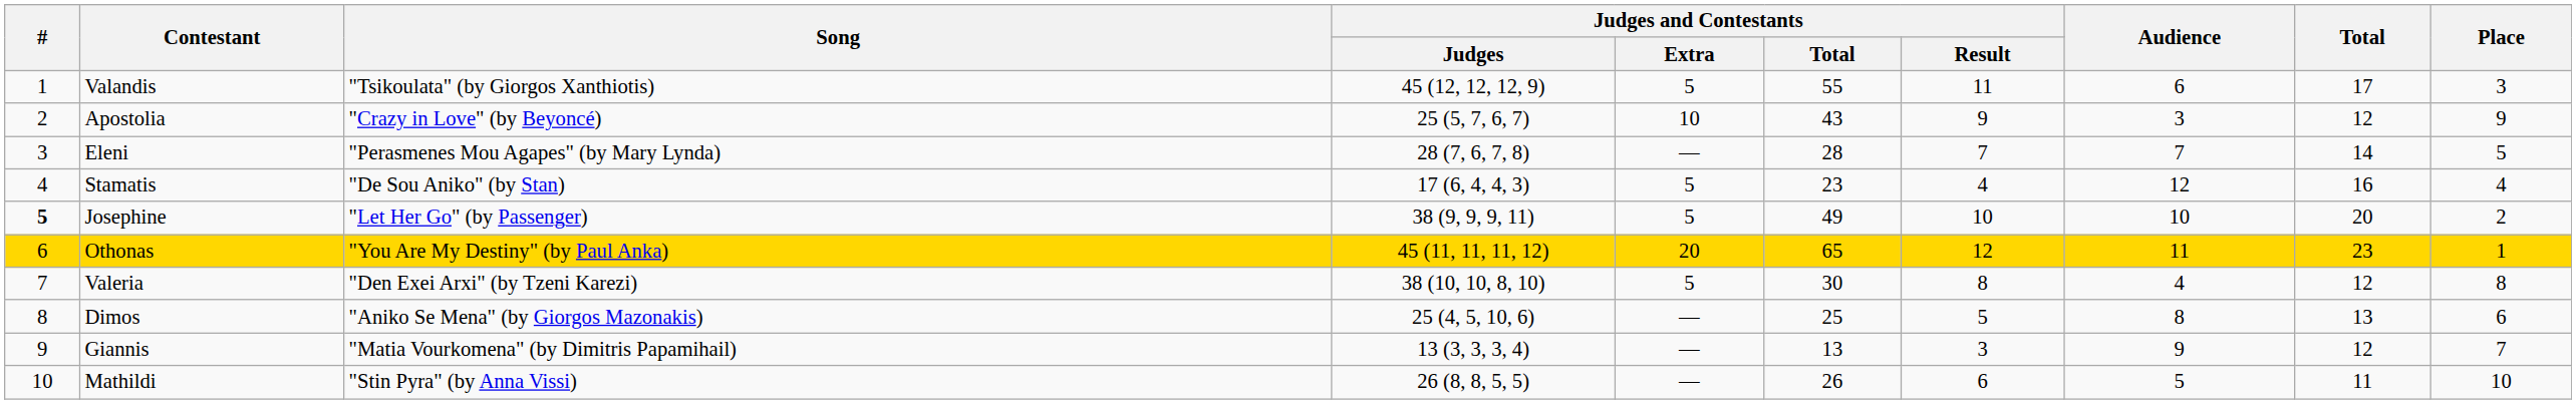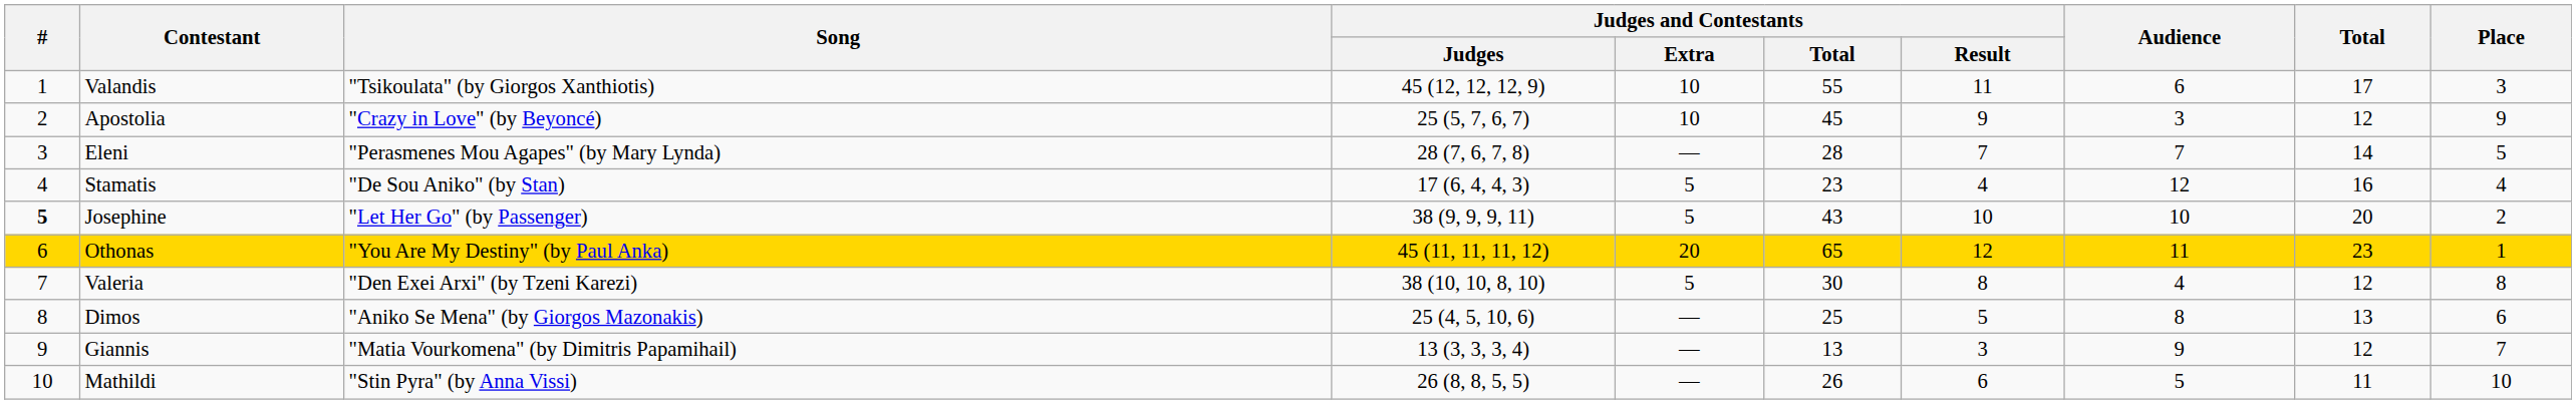Valandis | Judges and Contestants / Extra: 5 -> 10
Apostolia | Judges and Contestants / Total: 43 -> 45
Josephine | Judges and Contestants / Total: 49 -> 43
